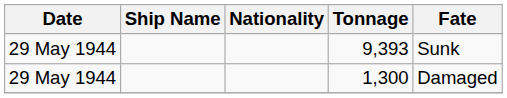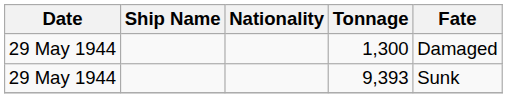rows swapped: 1,300 <-> 9,393
